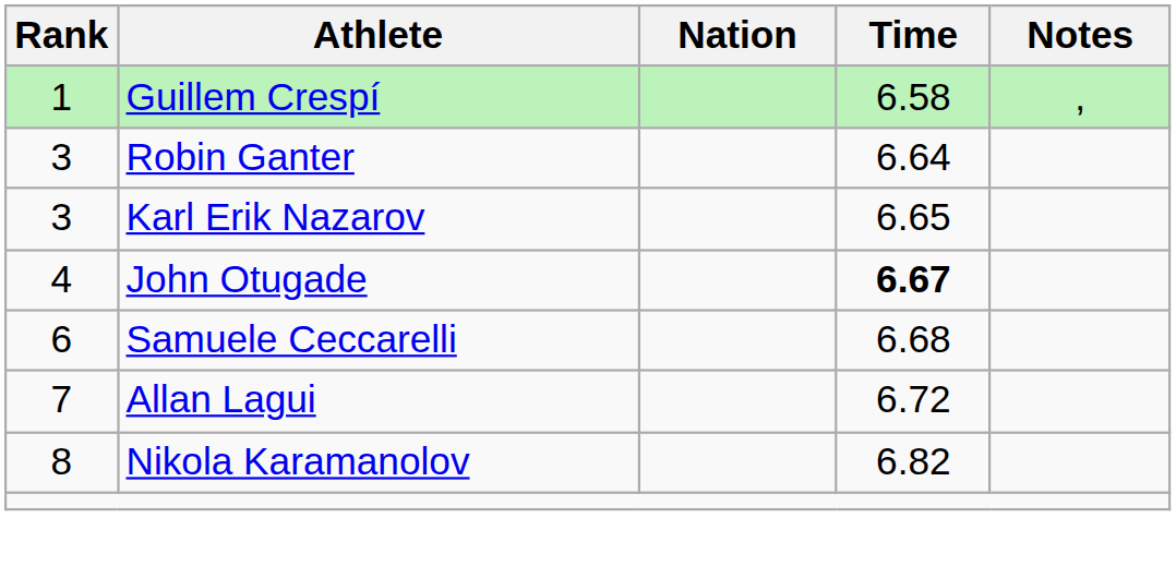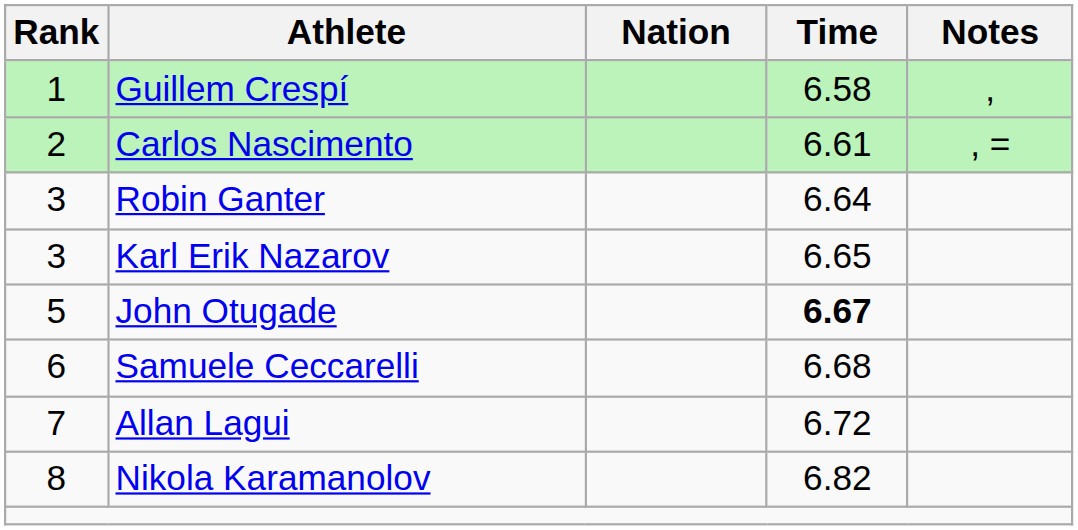+ row: 2 | Carlos Nascimento | 6.61 | , =
John Otugade | Rank: 4 -> 5
